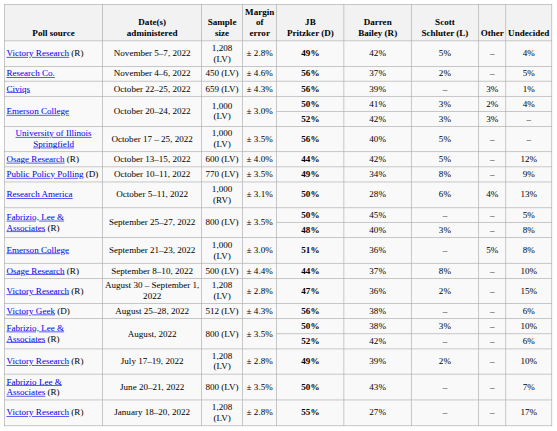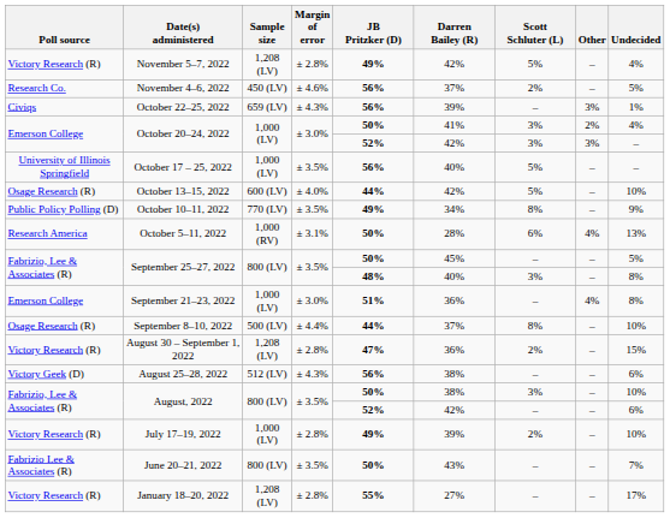October 13–15, 2022 | Undecided: 12% -> 10%
September 21–23, 2022 | Other: 5% -> 4%
July 17–19, 2022 | Sample size: 1,208 (LV) -> 1,000 (LV)
